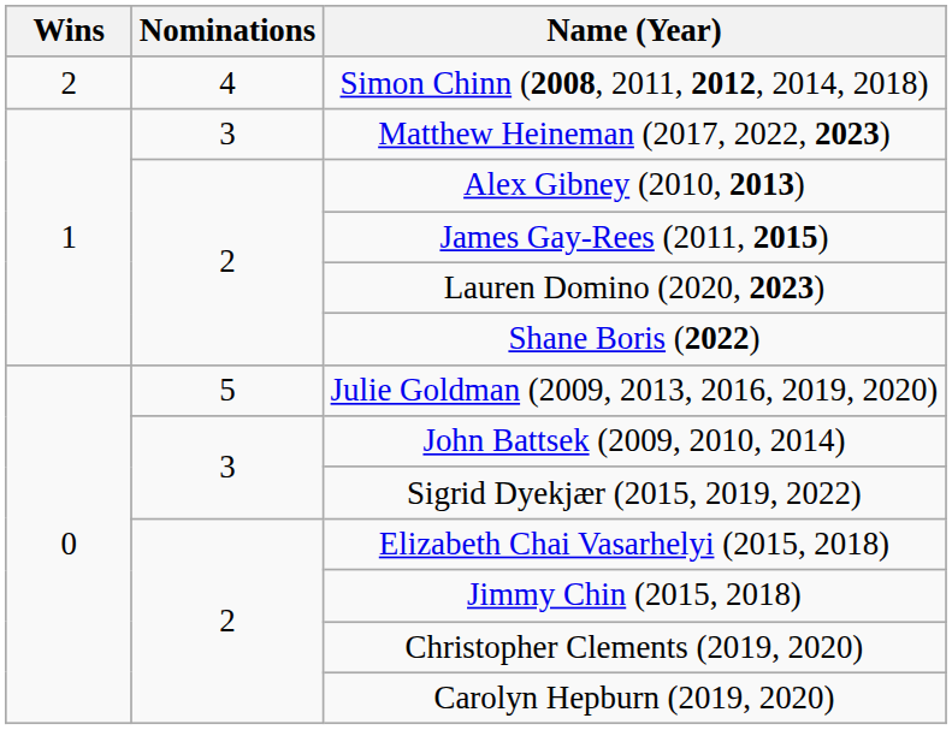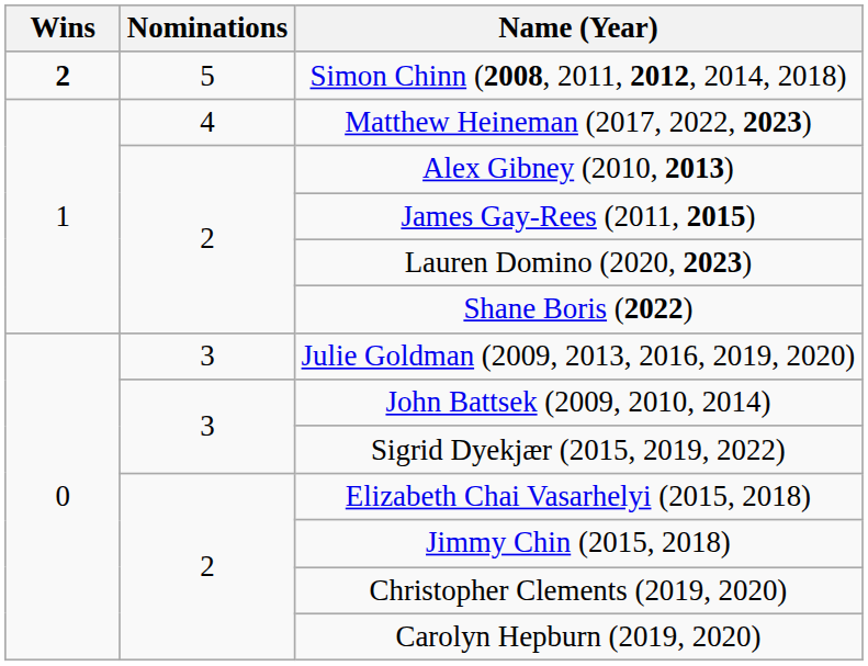Simon Chinn (2008, 2011, 2012, 2014, 2018) | Wins: normal -> bold
Simon Chinn (2008, 2011, 2012, 2014, 2018) | Nominations: 4 -> 5
Matthew Heineman (2017, 2022, 2023) | Nominations: 3 -> 4
Julie Goldman (2009, 2013, 2016, 2019, 2020) | Nominations: 5 -> 3
